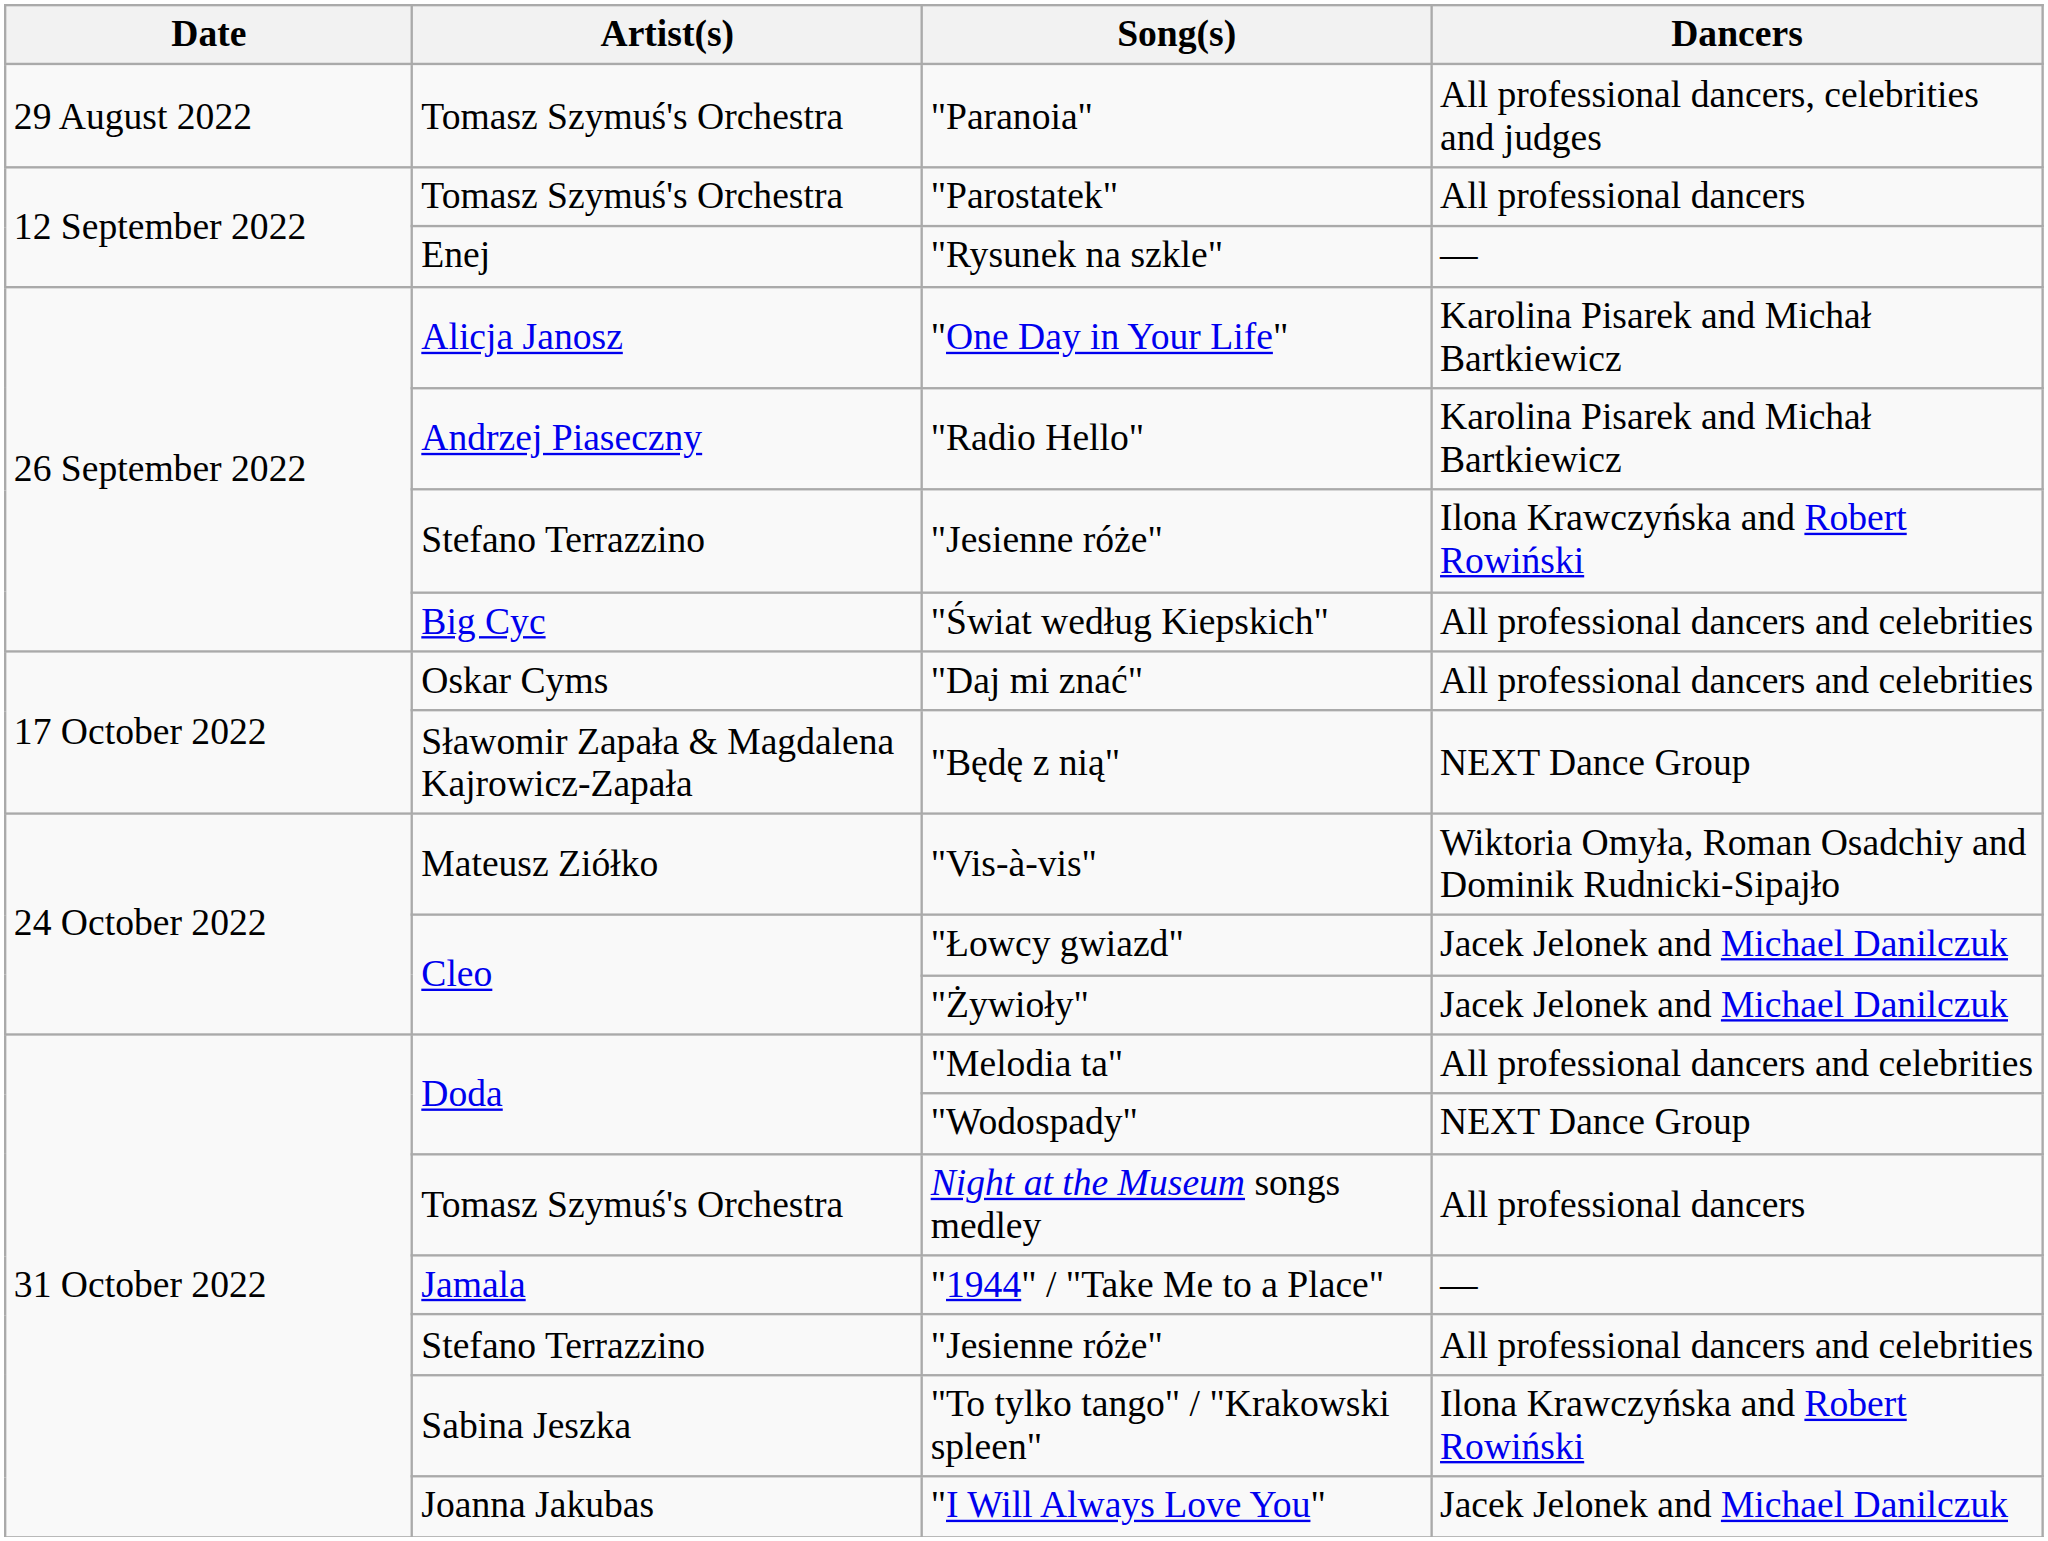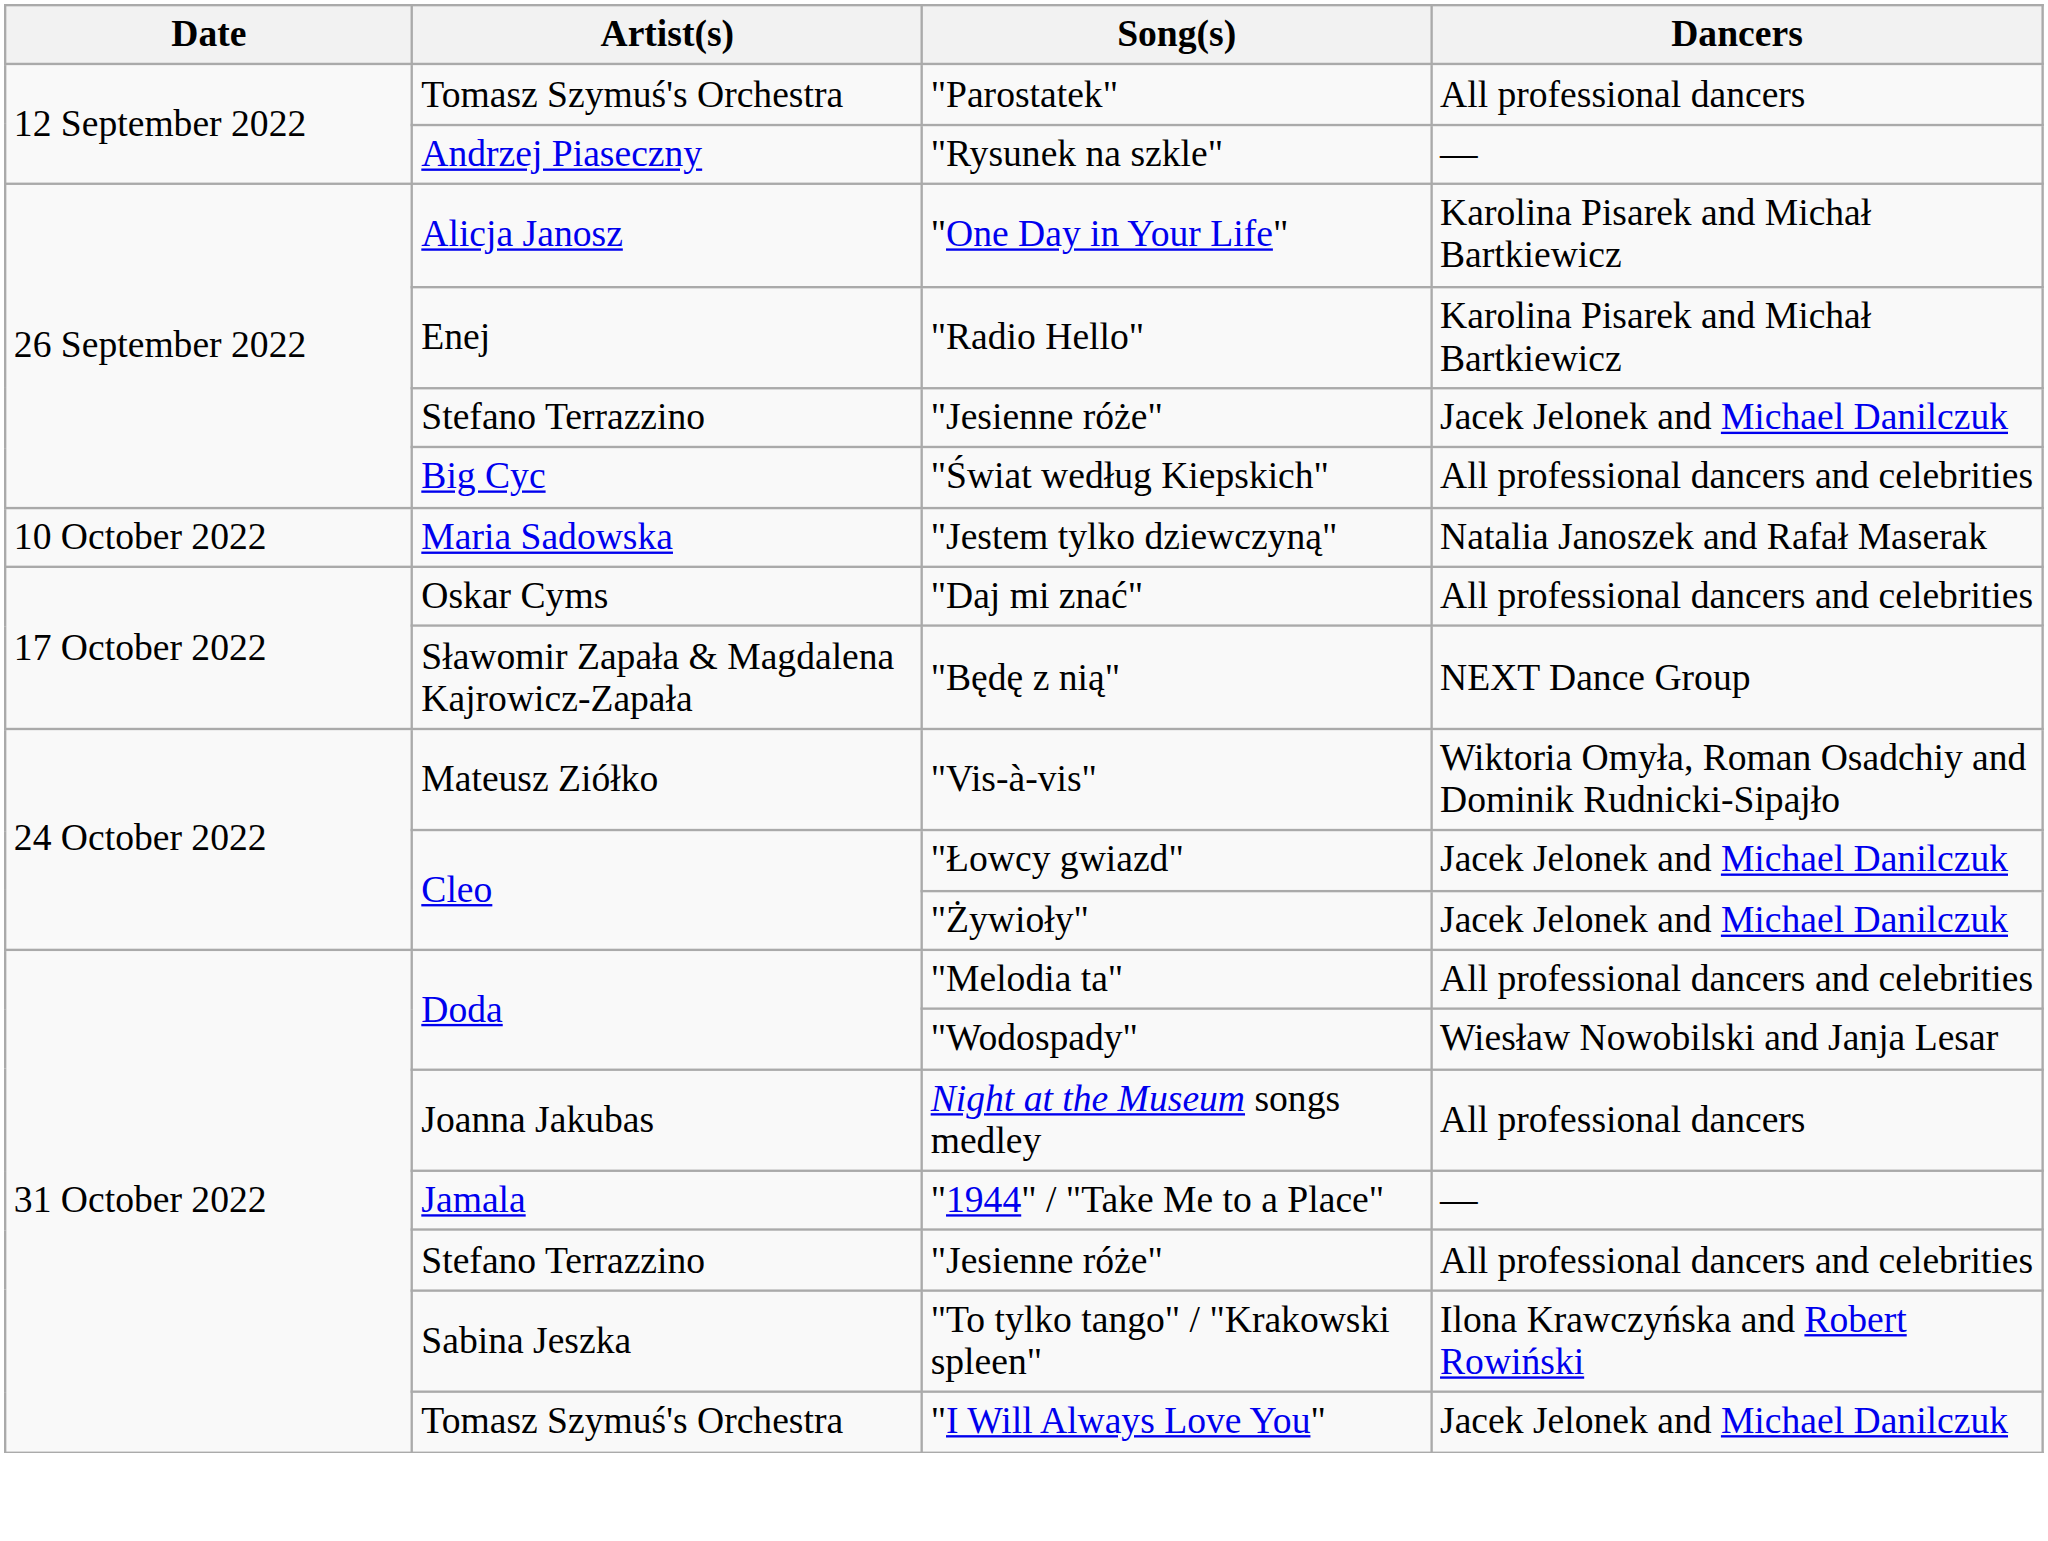- row: 29 August 2022 | Tomasz Szymuś's Orchestra | "Paranoia" | All professional dancers, celebrities and judges
"Rysunek na szkle" | Artist(s): Enej -> Andrzej Piaseczny
"Radio Hello" | Artist(s): Andrzej Piaseczny -> Enej
26 September 2022 / "Jesienne róże" | Dancers: Ilona Krawczyńska and Robert Rowiński -> Jacek Jelonek and Michael Danilczuk
+ row: 10 October 2022 | Maria Sadowska | "Jestem tylko dziewczyną" | Natalia Janoszek and Rafał Maserak
"Wodospady" | Dancers: NEXT Dance Group -> Wiesław Nowobilski and Janja Lesar
Night at the Museum songs medley | Artist(s): Tomasz Szymuś's Orchestra -> Joanna Jakubas
"I Will Always Love You" | Artist(s): Joanna Jakubas -> Tomasz Szymuś's Orchestra
